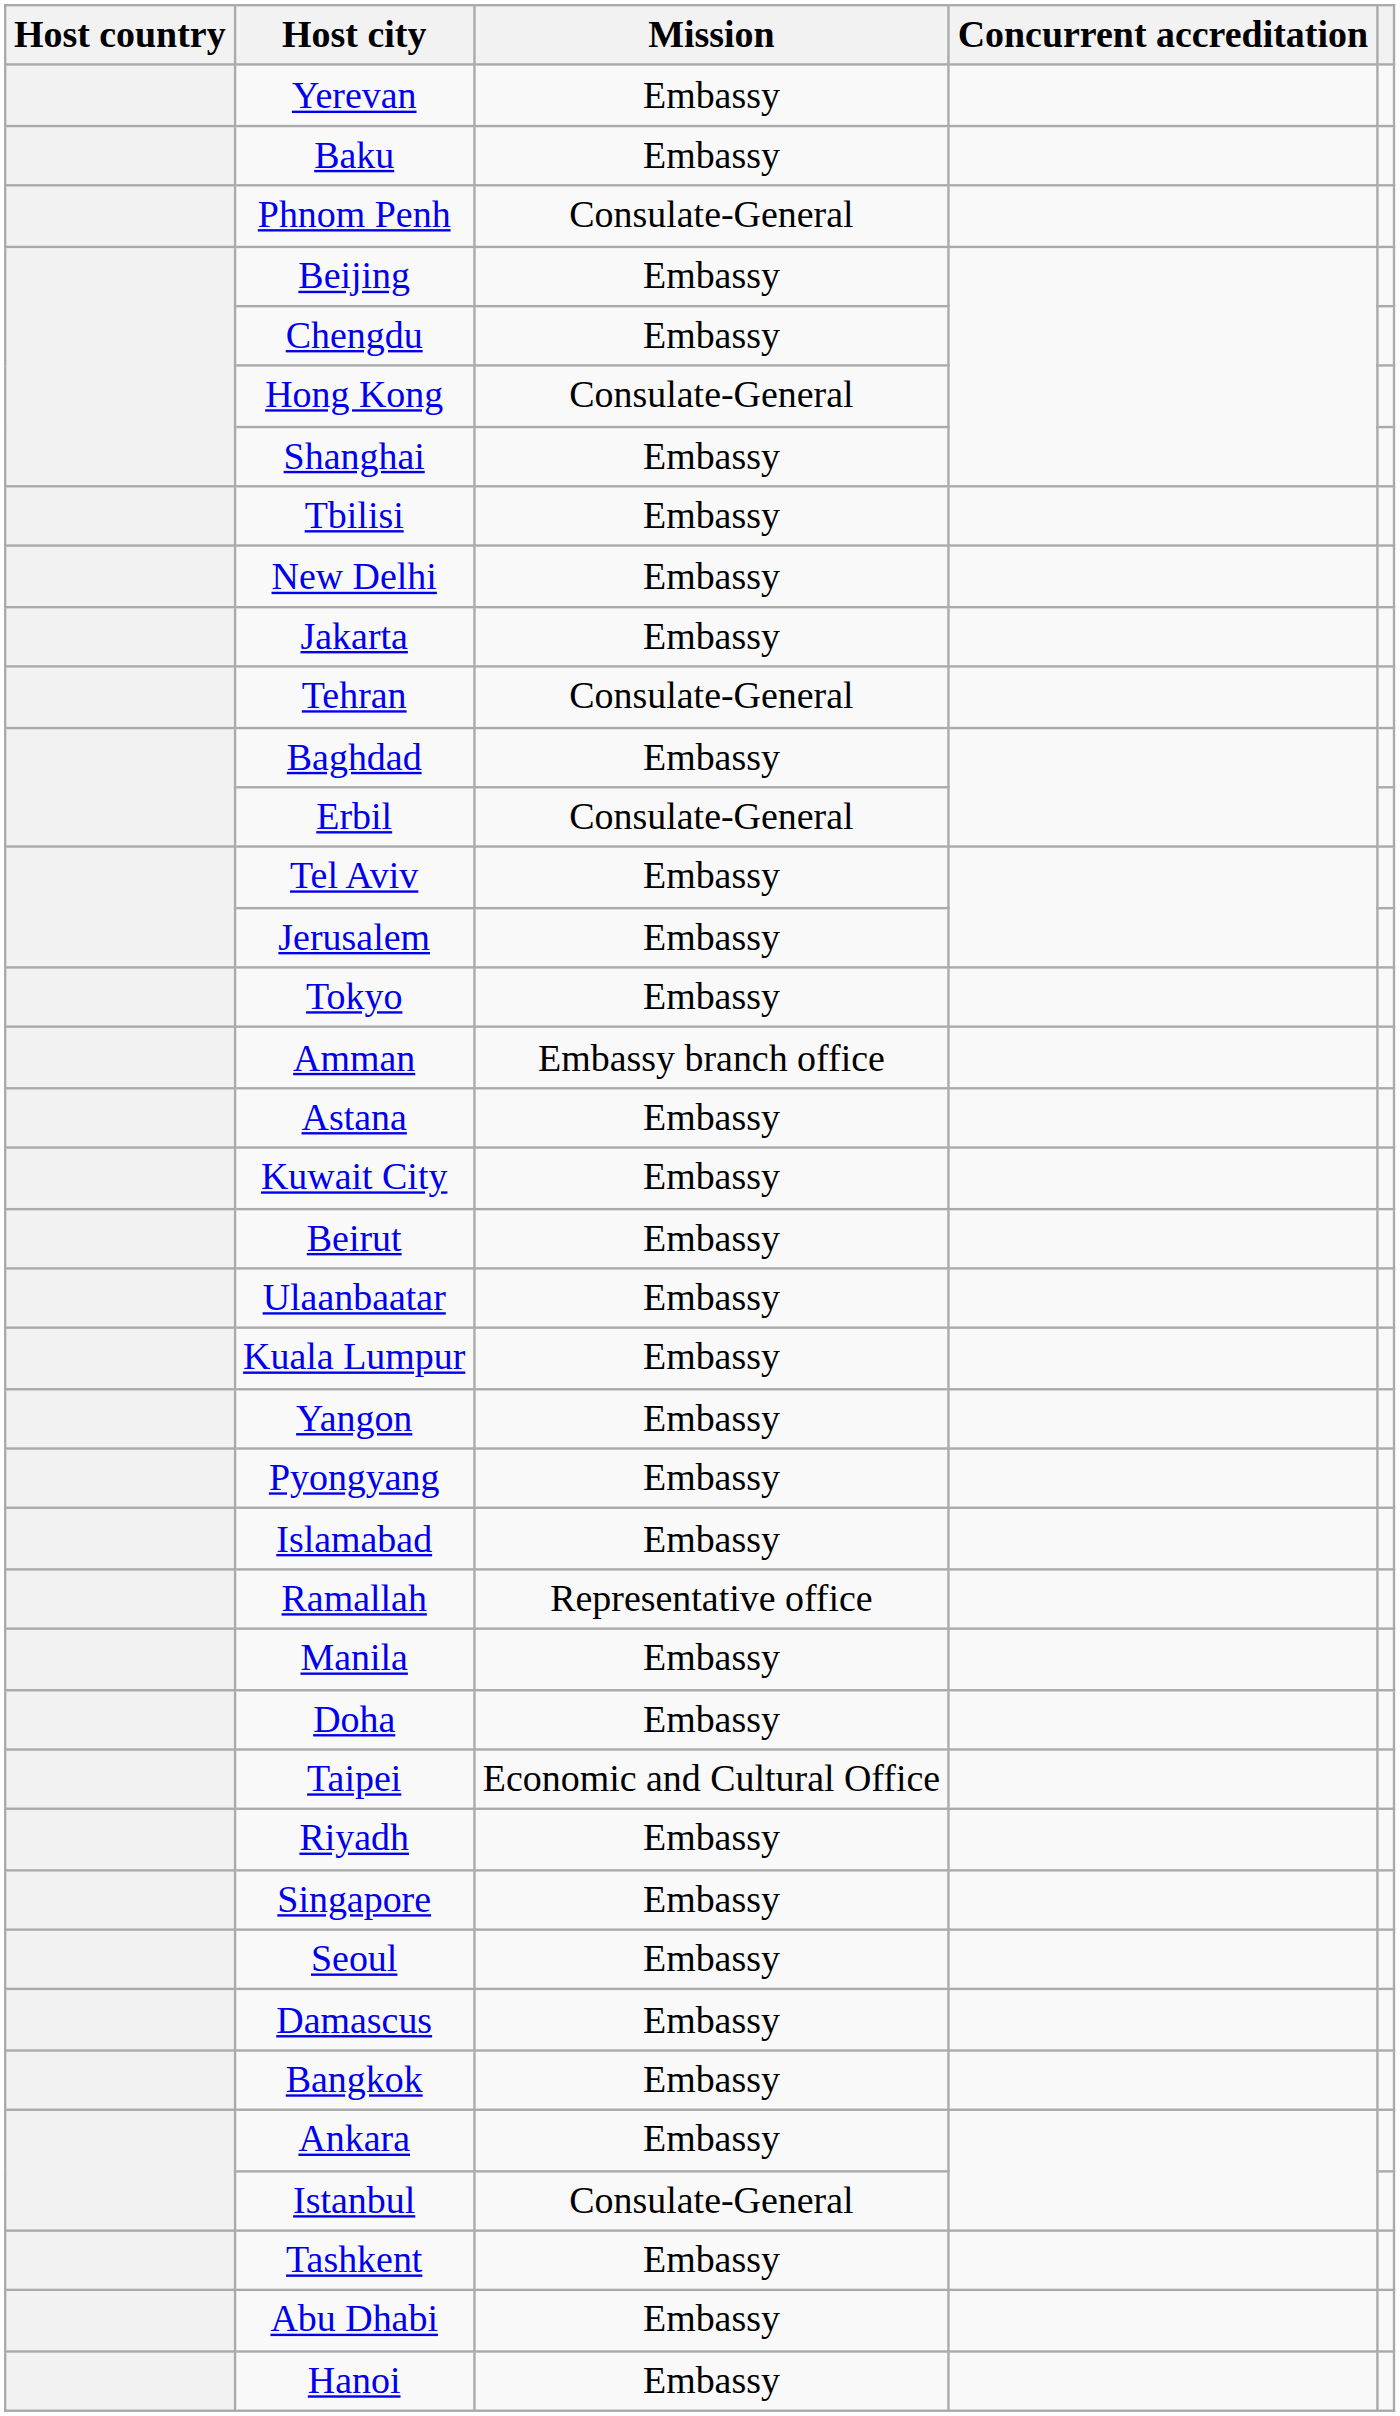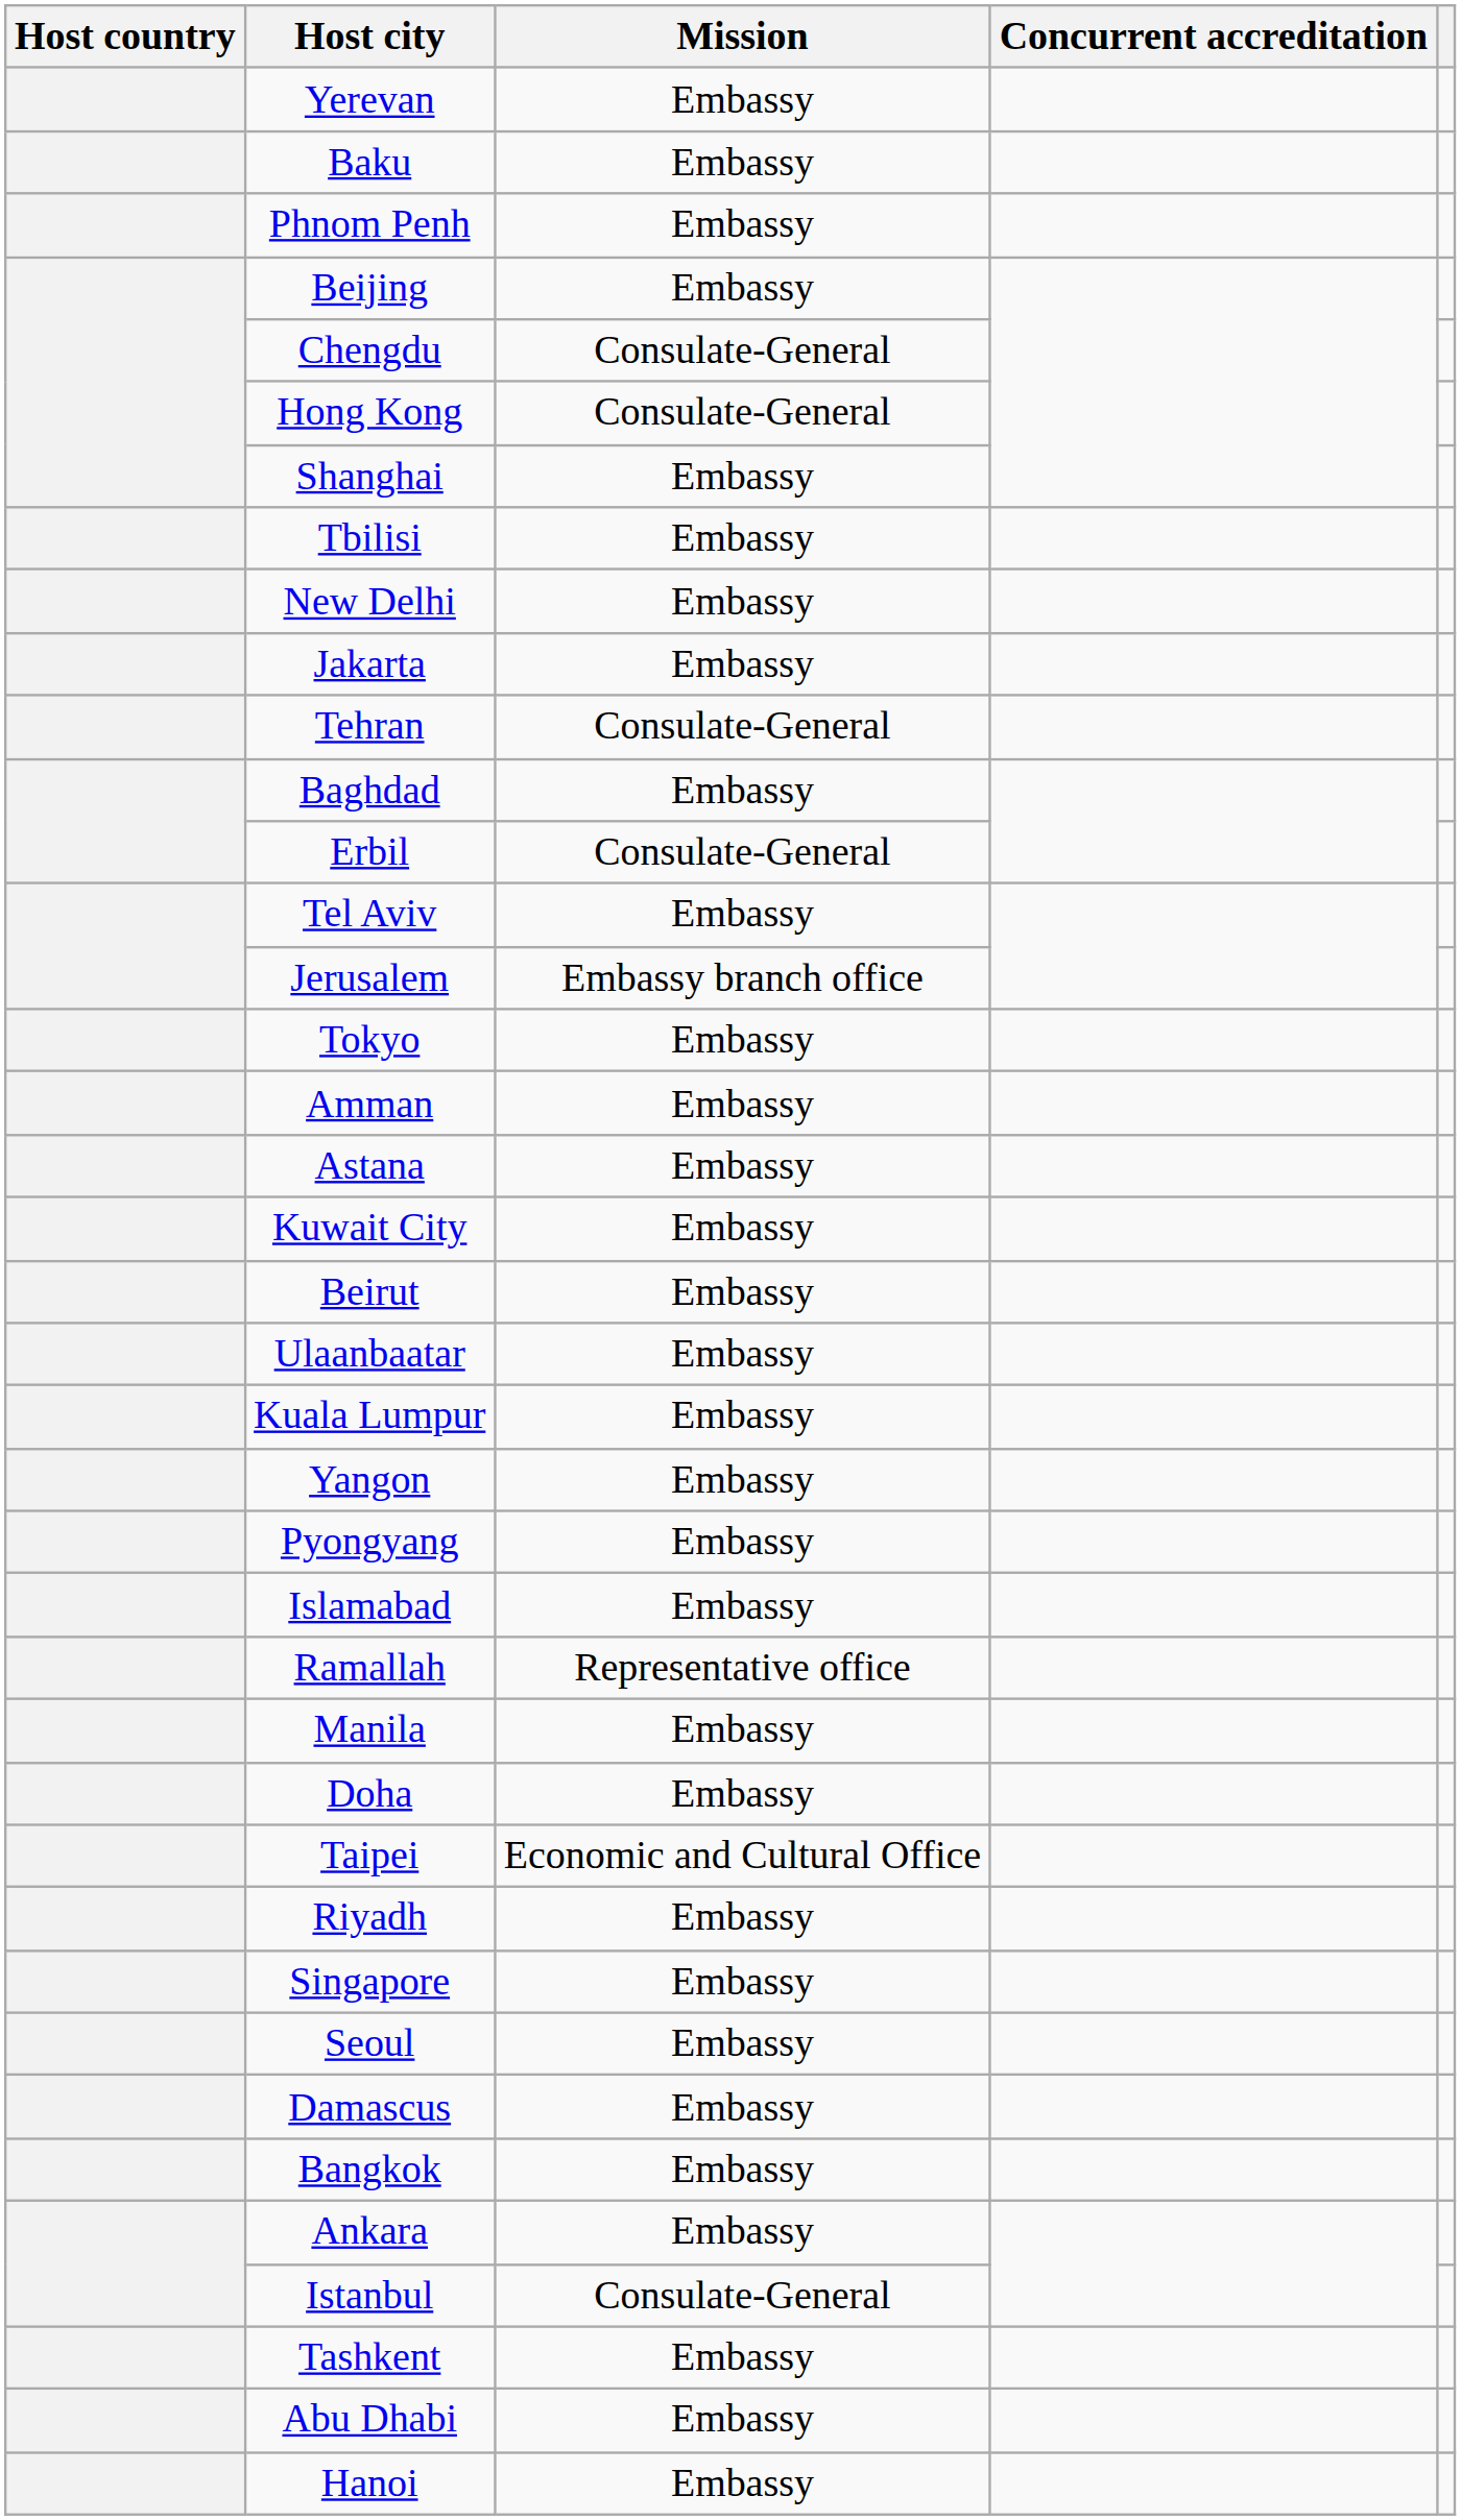Phnom Penh | Mission: Consulate-General -> Embassy
Chengdu | Mission: Embassy -> Consulate-General
Jerusalem | Mission: Embassy -> Embassy branch office
Amman | Mission: Embassy branch office -> Embassy
